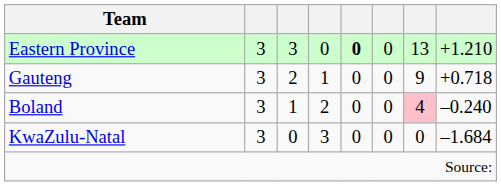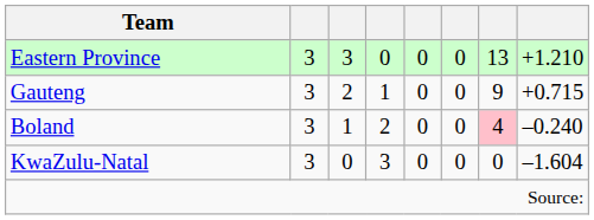Eastern Province | column 5: bold -> normal
Gauteng | column 8: +0.718 -> +0.715
KwaZulu-Natal | column 8: –1.684 -> –1.604
